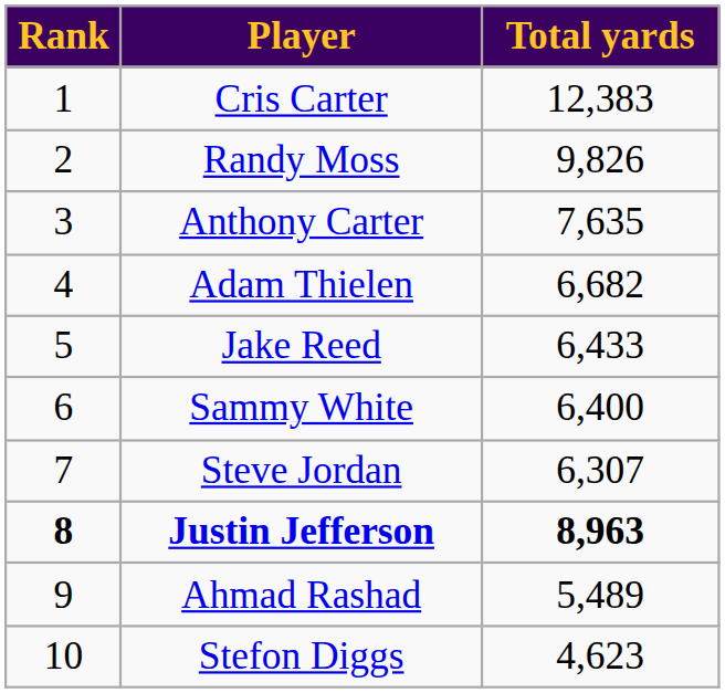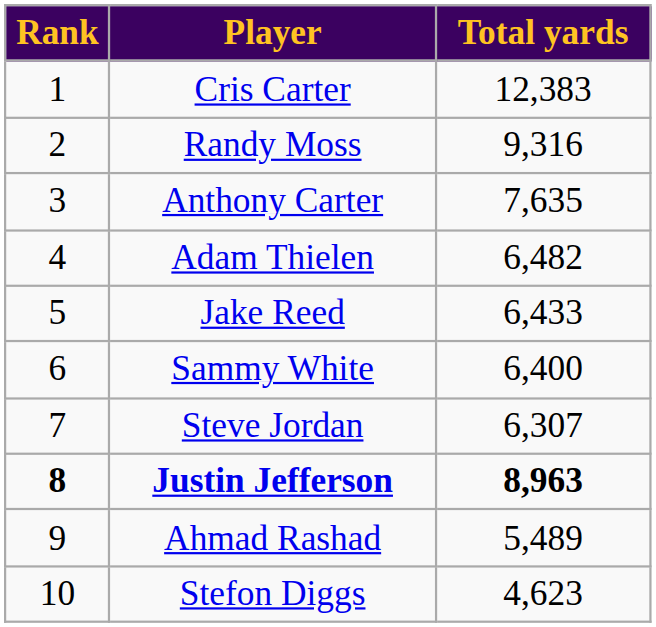Randy Moss | Total yards: 9,826 -> 9,316
Adam Thielen | Total yards: 6,682 -> 6,482
